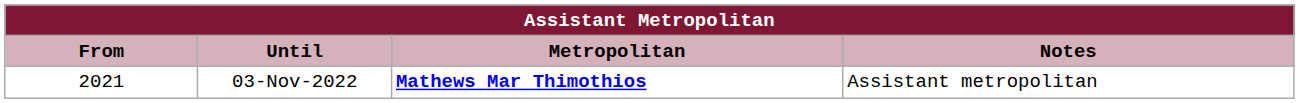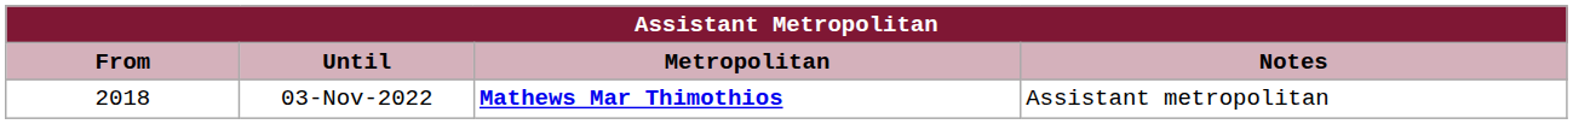03-Nov-2022 | From: 2021 -> 2018
